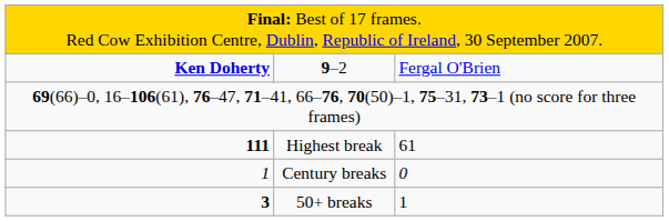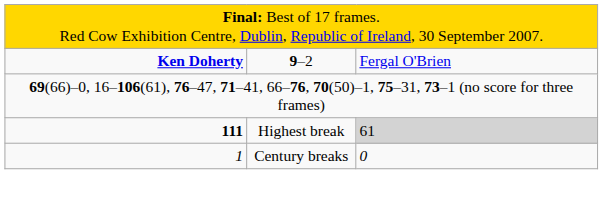Highest break | column 3: no background -> lightgrey background
- row: 3 | 50+ breaks | 1
